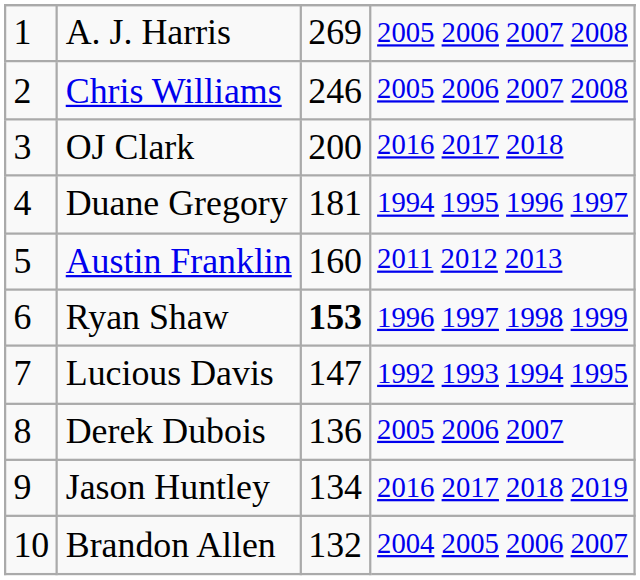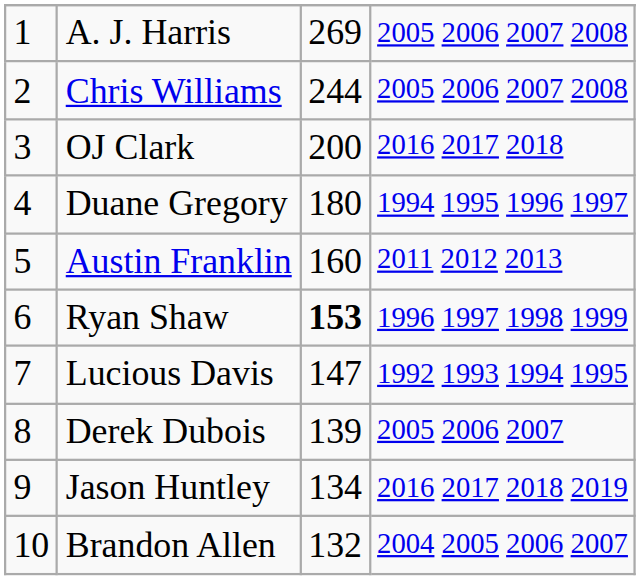Chris Williams | column 3: 246 -> 244
Duane Gregory | column 3: 181 -> 180
Derek Dubois | column 3: 136 -> 139
